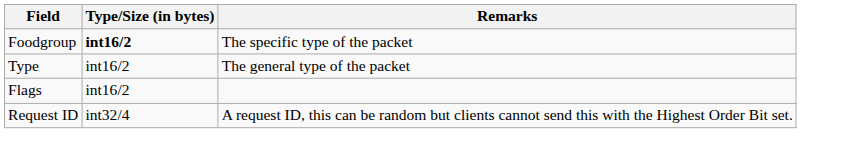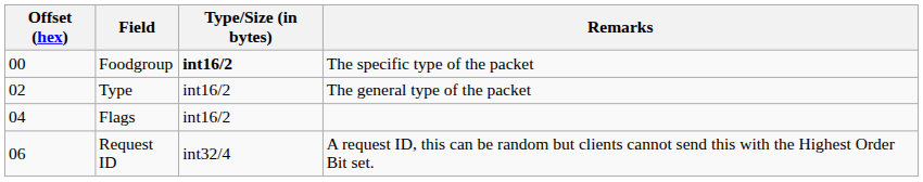+ column: Offset (hex) | 00 | 02 | 04 | 06
